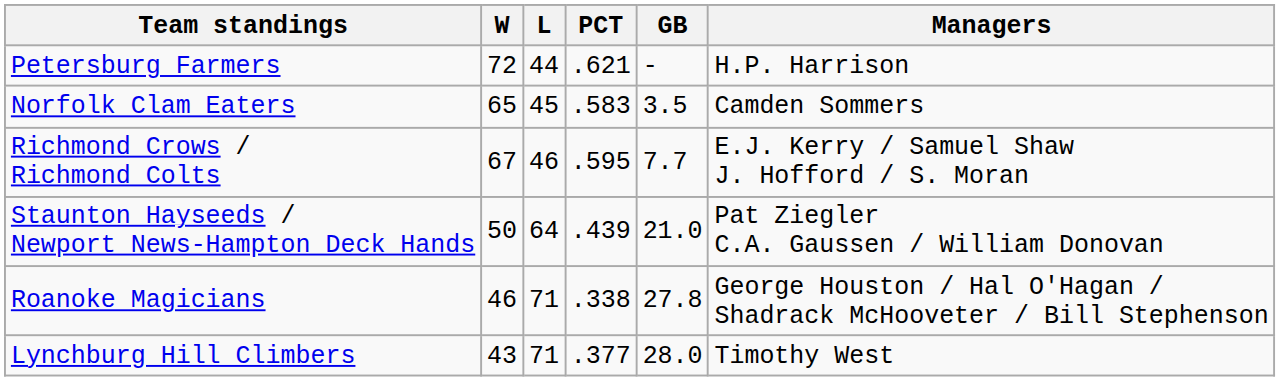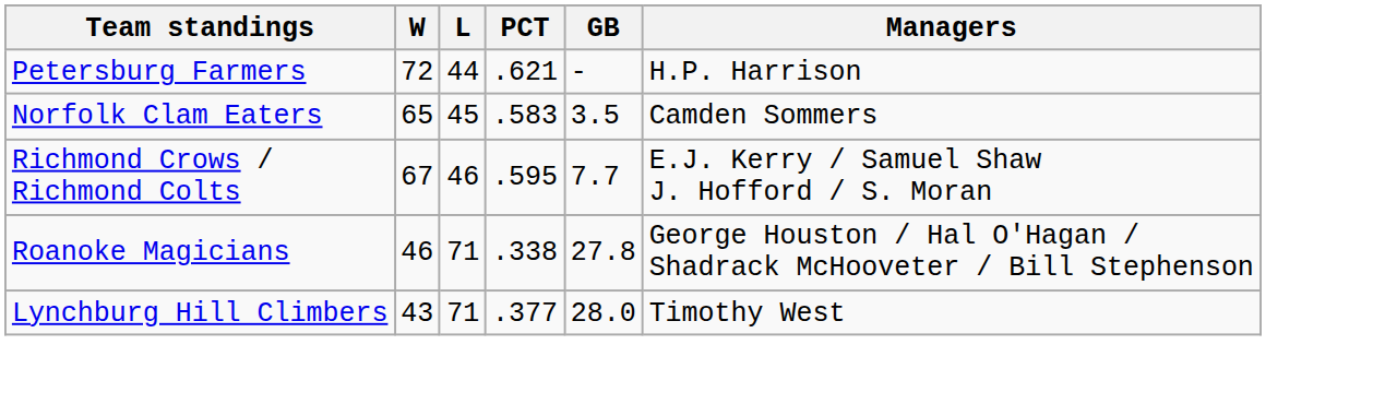- row: Staunton Hayseeds / Newport News-Hampton Deck Hands | 50 | 64 | .439 | 21.0 | Pat Ziegler C.A. Gaussen / William Donovan
